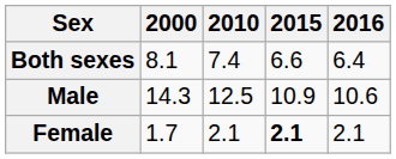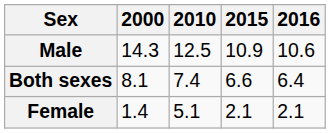rows swapped: Both sexes <-> Male
Female | 2000: 1.7 -> 1.4
Female | 2010: 2.1 -> 5.1
Female | 2015: bold -> normal
